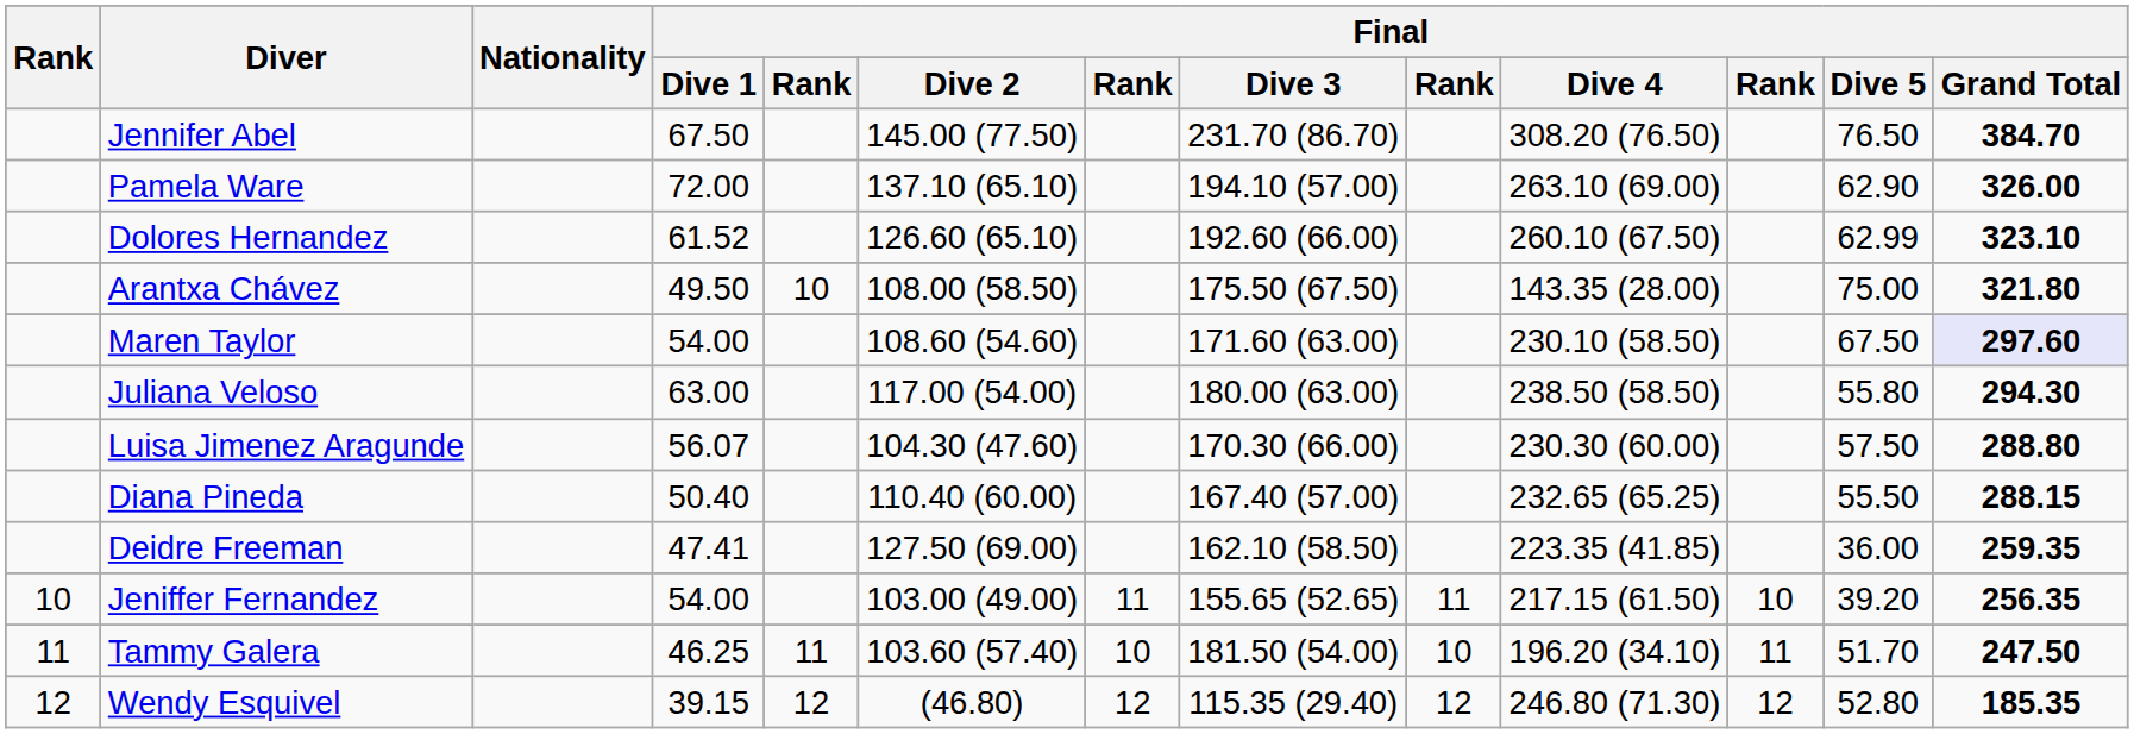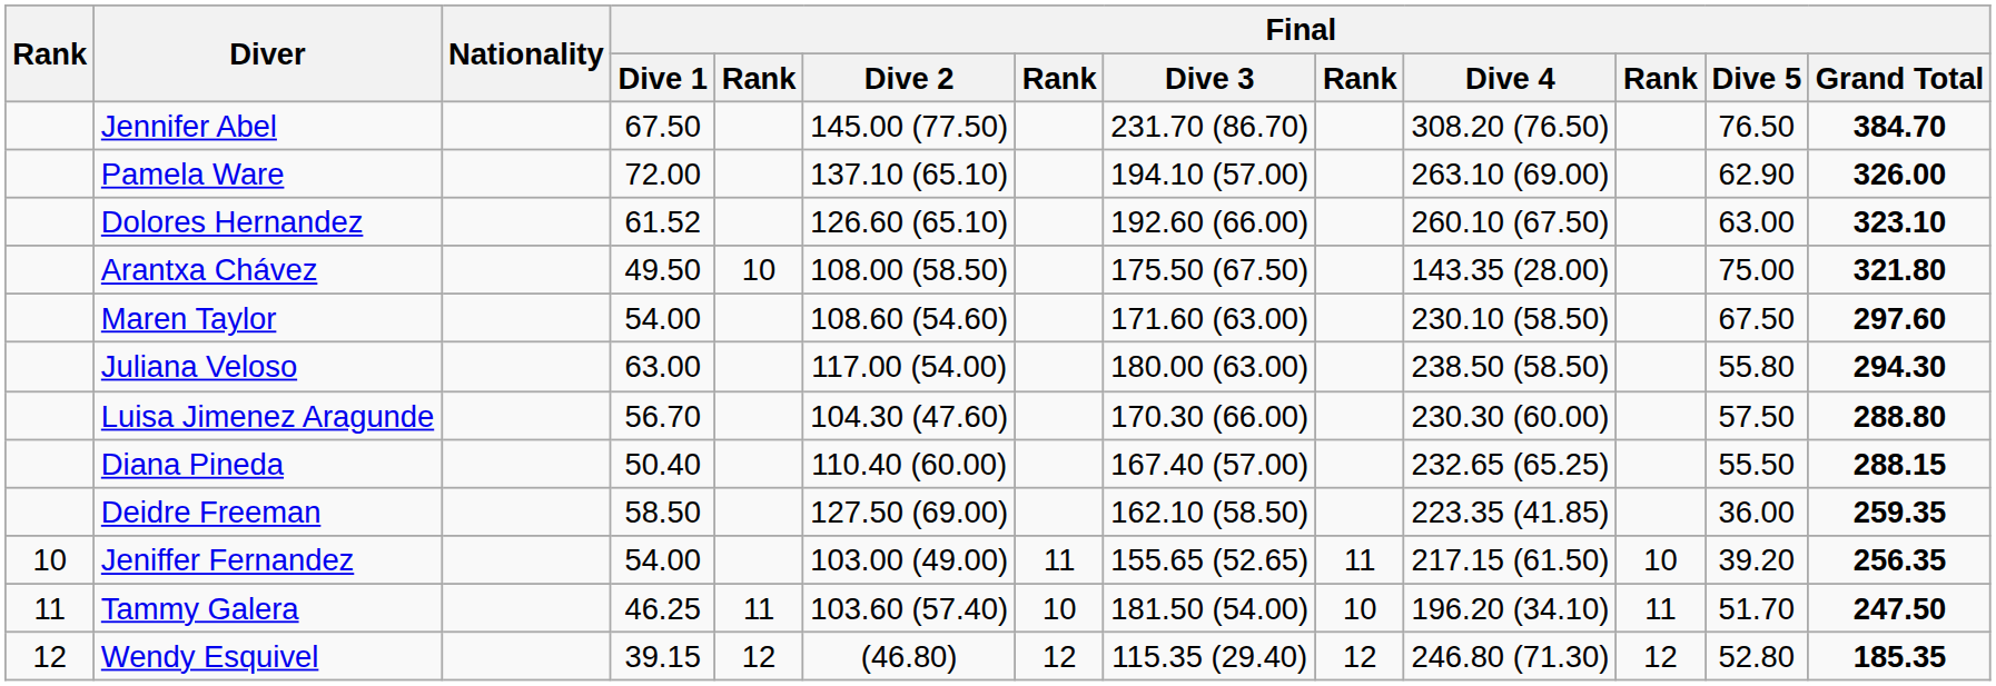Dolores Hernandez | Final / Dive 5: 62.99 -> 63.00
Maren Taylor | Final / Grand Total: lavender background -> no background
Luisa Jimenez Aragunde | Final / Dive 1: 56.07 -> 56.70
Deidre Freeman | Final / Dive 1: 47.41 -> 58.50
